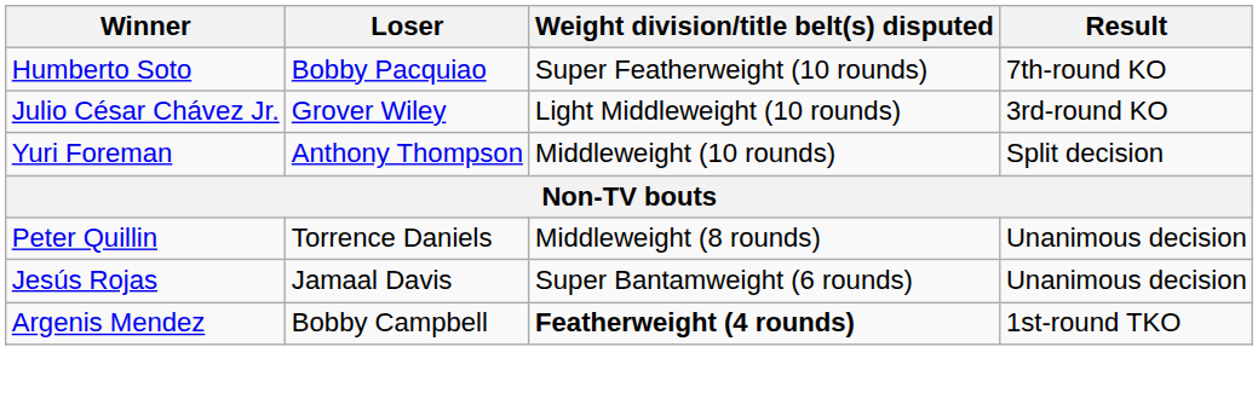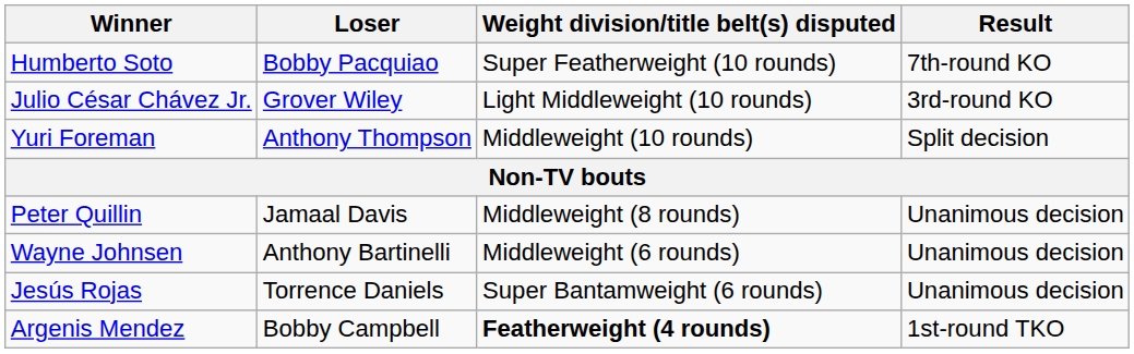Peter Quillin | Loser: Torrence Daniels -> Jamaal Davis
+ row: Wayne Johnsen | Anthony Bartinelli | Middleweight (6 rounds) | Unanimous decision
Jesús Rojas | Loser: Jamaal Davis -> Torrence Daniels
